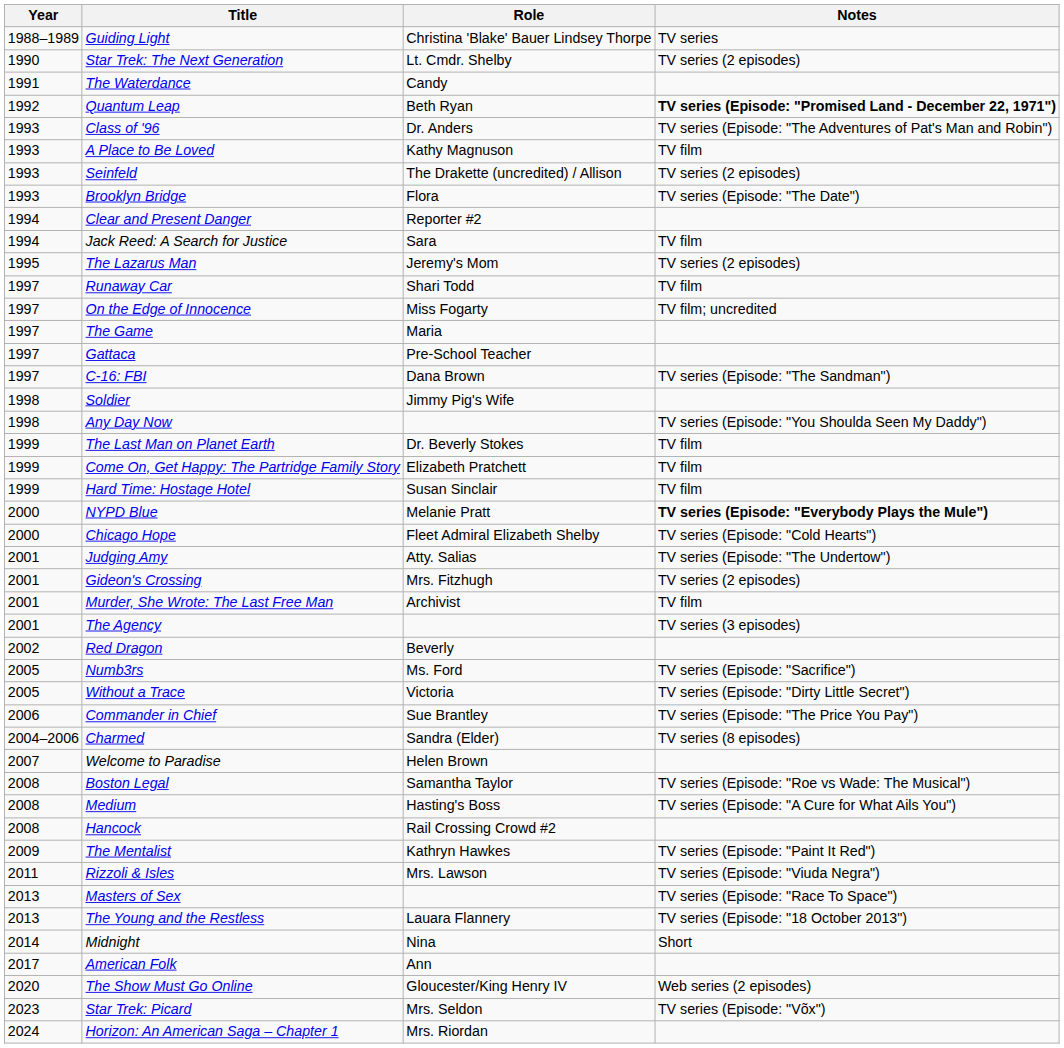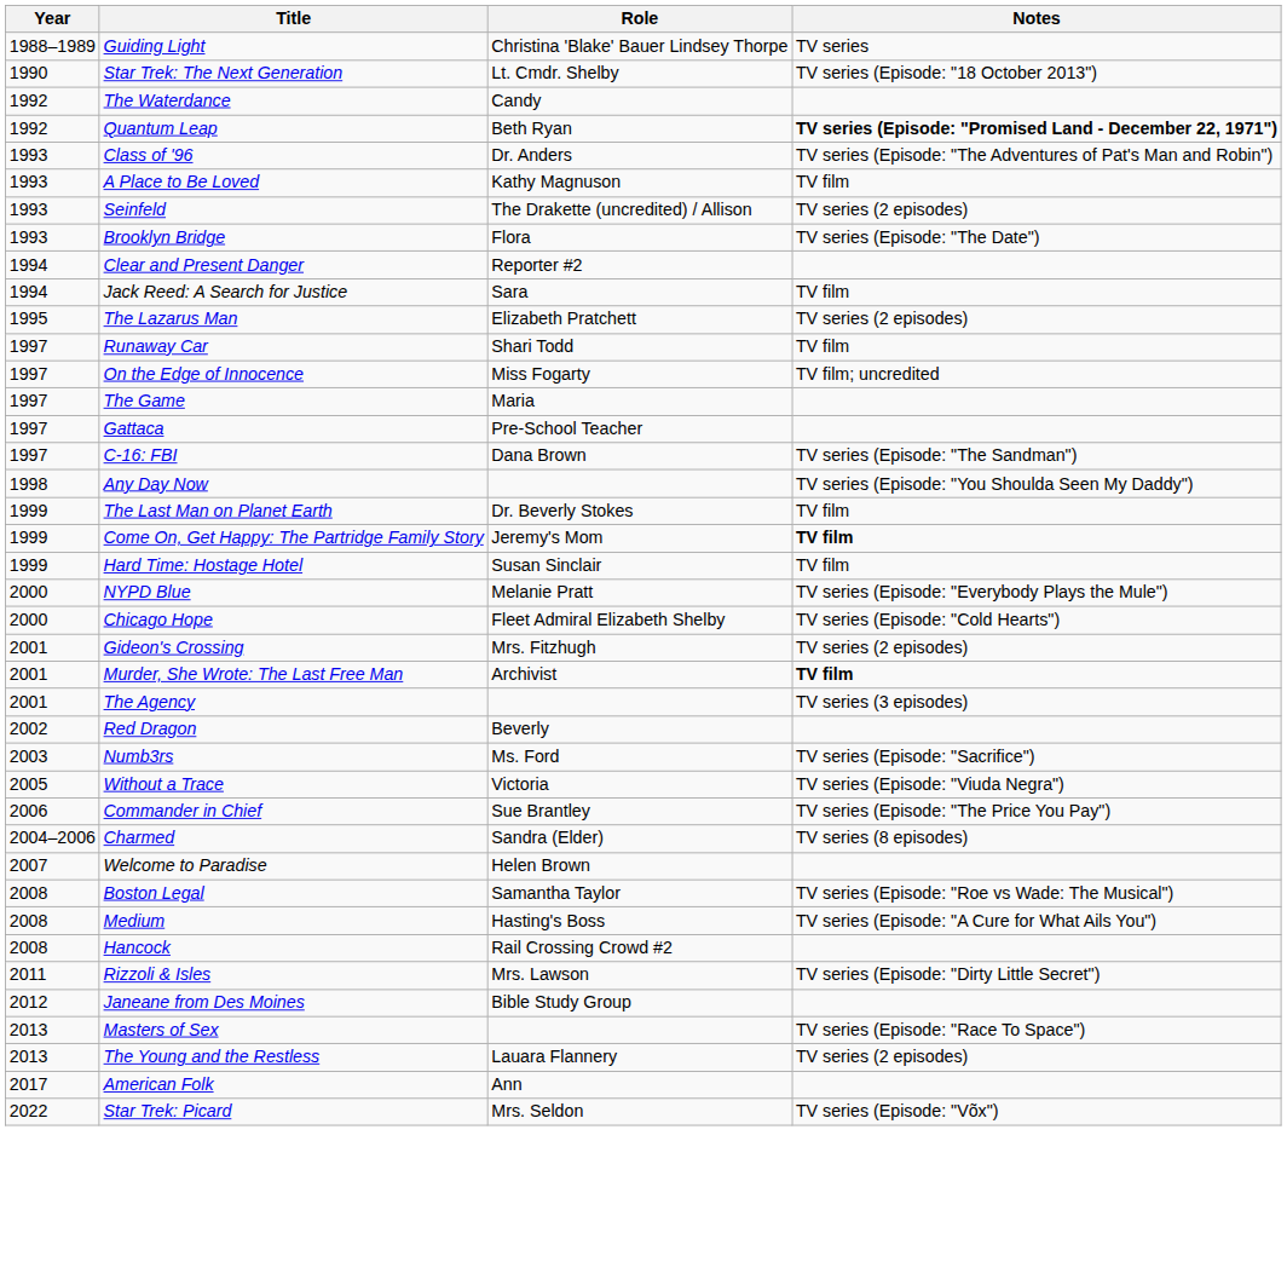Star Trek: The Next Generation | Notes: TV series (2 episodes) -> TV series (Episode: "18 October 2013")
The Waterdance | Year: 1991 -> 1992
The Lazarus Man | Role: Jeremy's Mom -> Elizabeth Pratchett
- row: 1998 | Soldier | Jimmy Pig's Wife
Come On, Get Happy: The Partridge Family Story | Role: Elizabeth Pratchett -> Jeremy's Mom
Come On, Get Happy: The Partridge Family Story | Notes: normal -> bold
NYPD Blue | Notes: bold -> normal
- row: 2001 | Judging Amy | Atty. Salias | TV series (Episode: "The Undertow")
Murder, She Wrote: The Last Free Man | Notes: normal -> bold
Numb3rs | Year: 2005 -> 2003
Without a Trace | Notes: TV series (Episode: "Dirty Little Secret") -> TV series (Episode: "Viuda Negra")
- row: 2009 | The Mentalist | Kathryn Hawkes | TV series (Episode: "Paint It Red")
Rizzoli & Isles | Notes: TV series (Episode: "Viuda Negra") -> TV series (Episode: "Dirty Little Secret")
+ row: 2012 | Janeane from Des Moines | Bible Study Group
The Young and the Restless | Notes: TV series (Episode: "18 October 2013") -> TV series (2 episodes)
- row: 2014 | Midnight | Nina | Short
- row: 2020 | The Show Must Go Online | Gloucester/King Henry IV | Web series (2 episodes)
Star Trek: Picard | Year: 2023 -> 2022
- row: 2024 | Horizon: An American Saga – Chapter 1 | Mrs. Riordan
